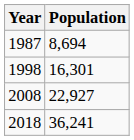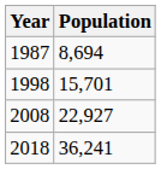1998 | Population: 16,301 -> 15,701
